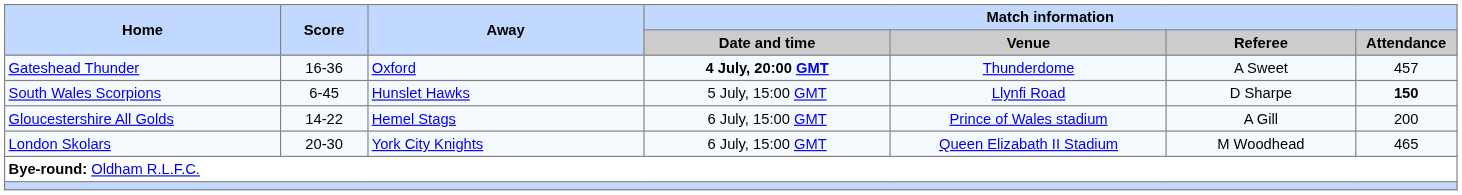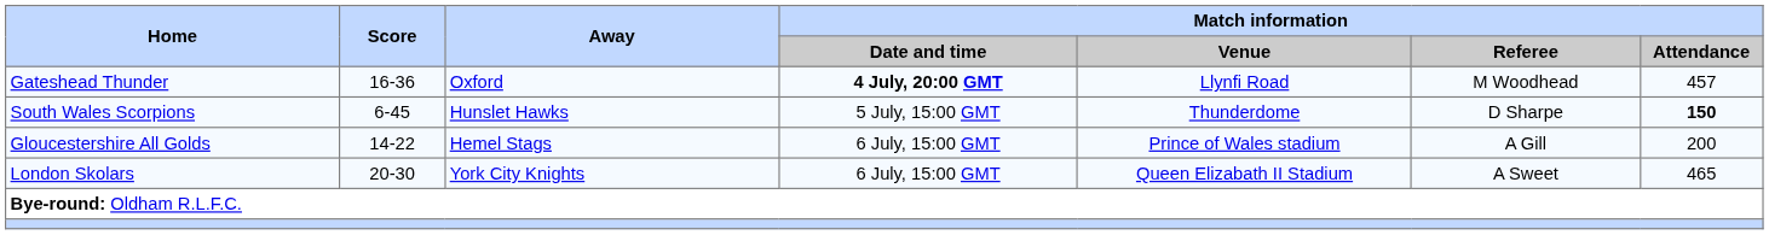Gateshead Thunder | Match information / Venue: Thunderdome -> Llynfi Road
Gateshead Thunder | Match information / Referee: A Sweet -> M Woodhead
South Wales Scorpions | Match information / Venue: Llynfi Road -> Thunderdome
London Skolars | Match information / Referee: M Woodhead -> A Sweet
